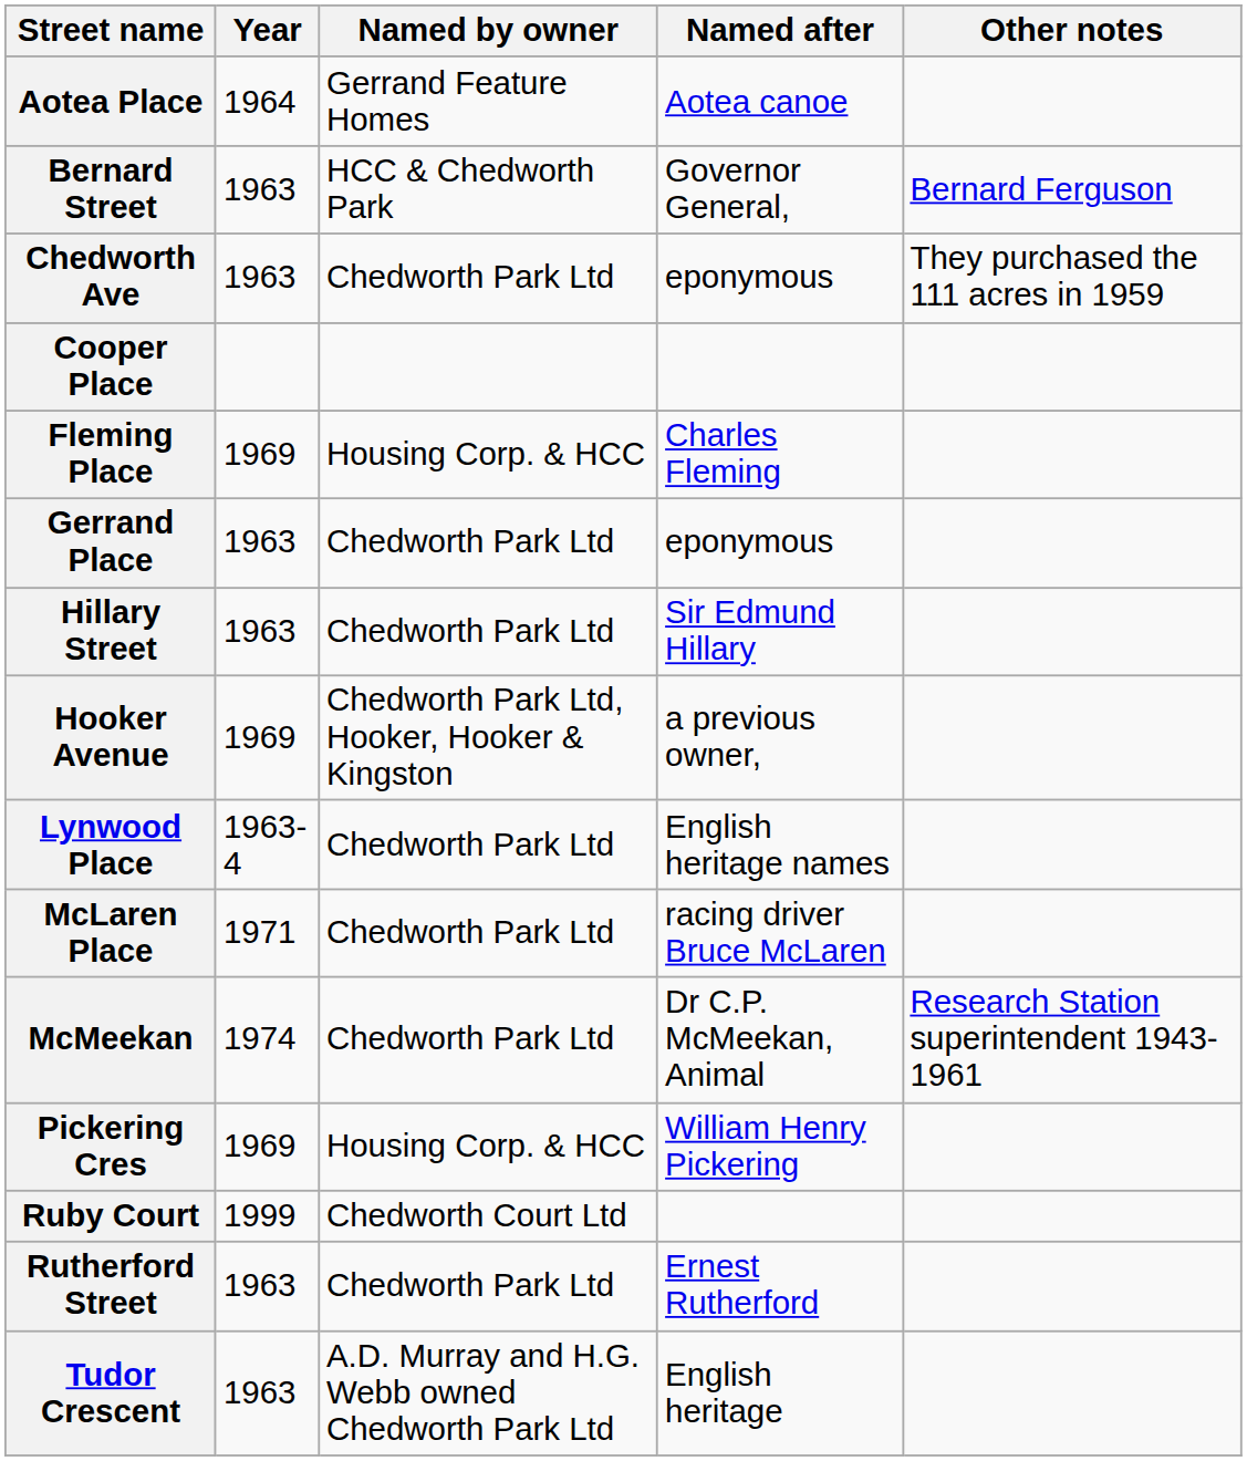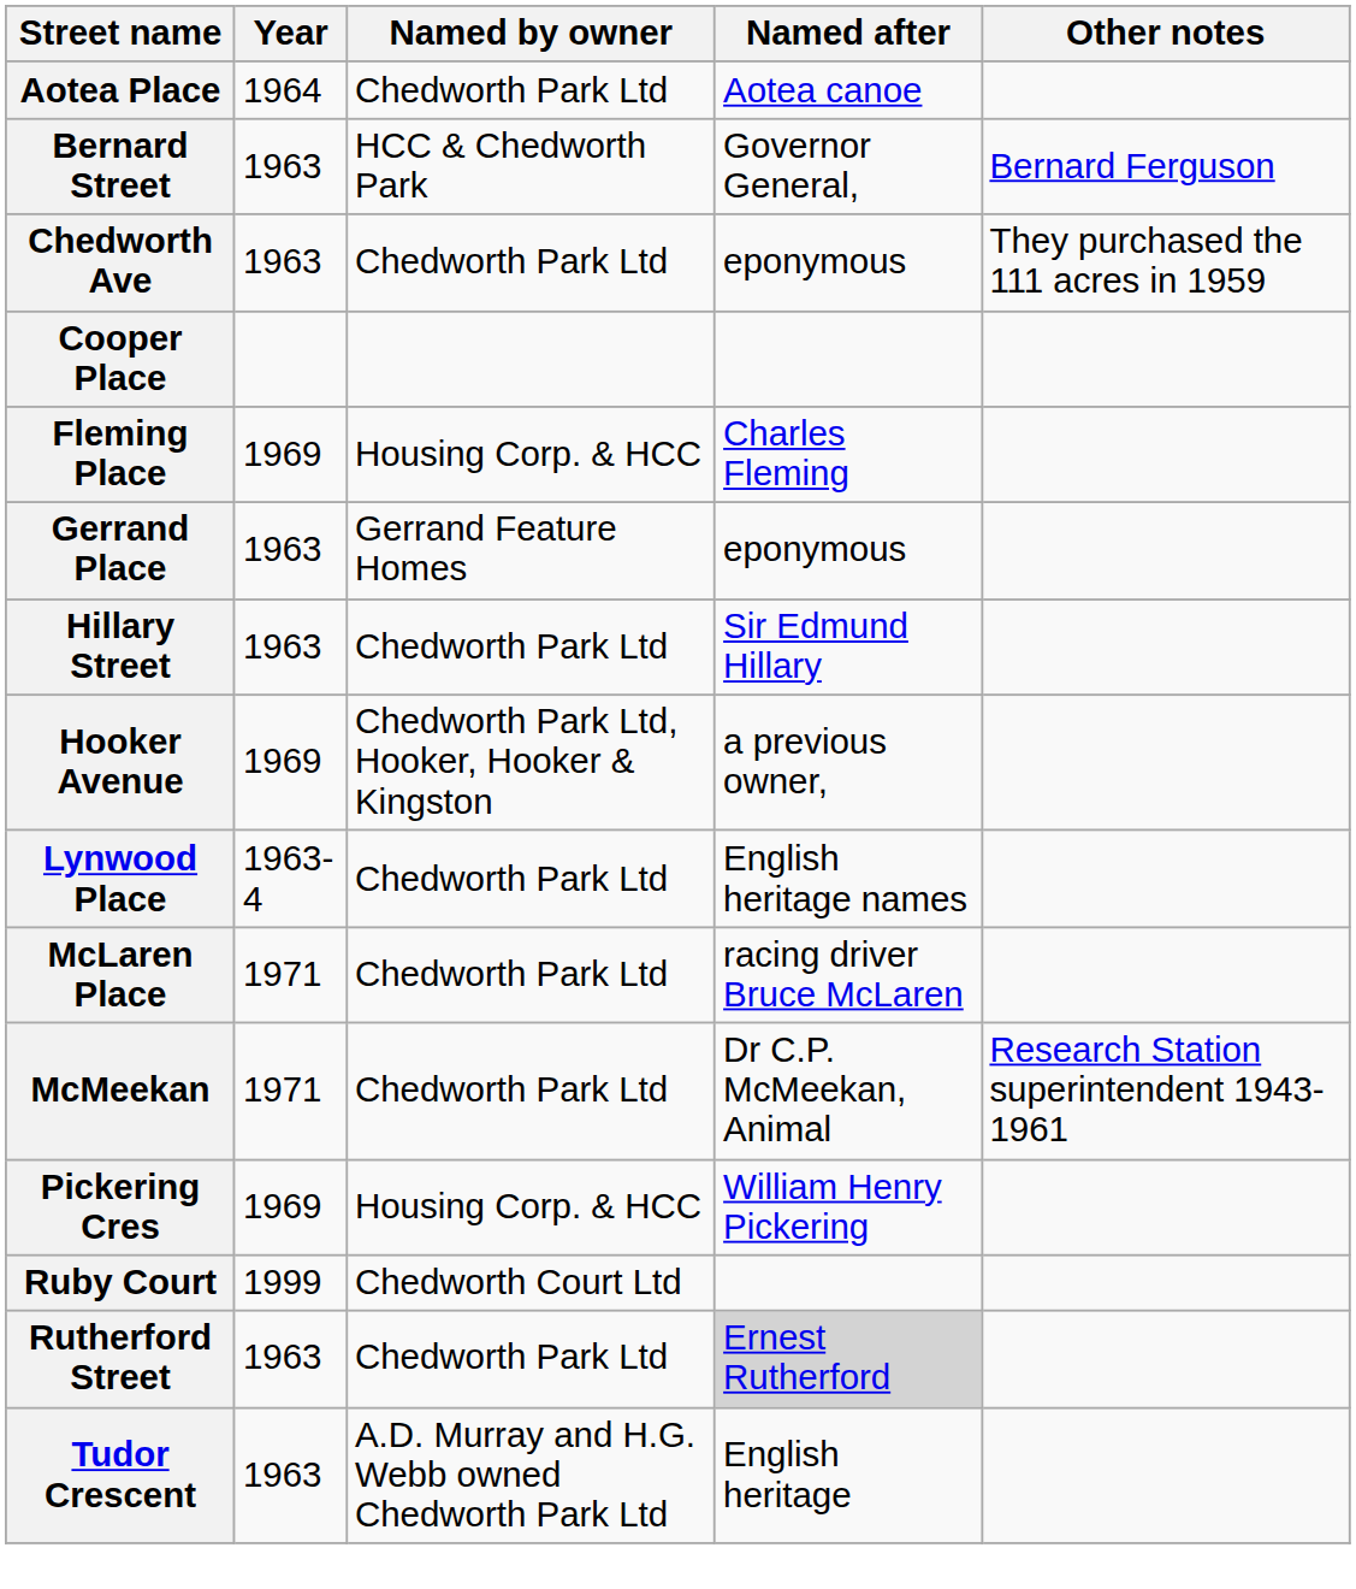Aotea Place | Named by owner: Gerrand Feature Homes -> Chedworth Park Ltd
Gerrand Place | Named by owner: Chedworth Park Ltd -> Gerrand Feature Homes
McMeekan | Year: 1974 -> 1971
Rutherford Street | Named after: no background -> lightgrey background
